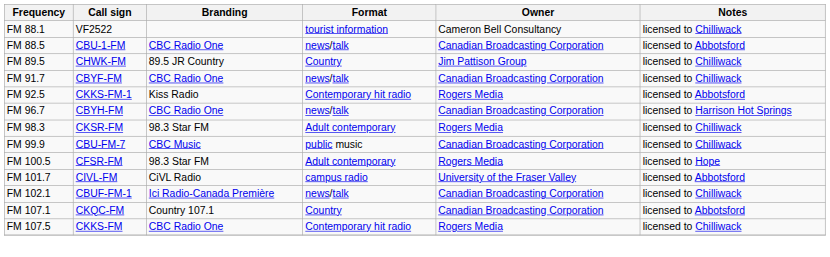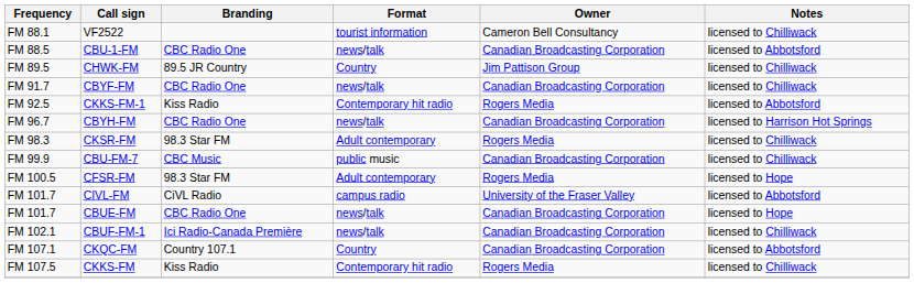+ row: FM 101.7 | CBUE-FM | CBC Radio One | news/talk | Canadian Broadcasting Corporation | licensed to Hope
CKKS-FM | Branding: CBC Radio One -> Kiss Radio
